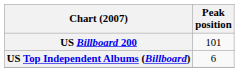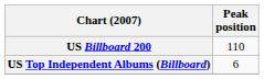US Billboard 200 | Peak position: 101 -> 110
